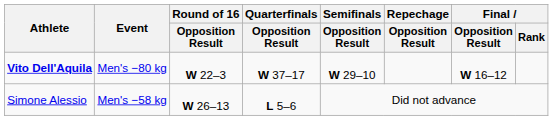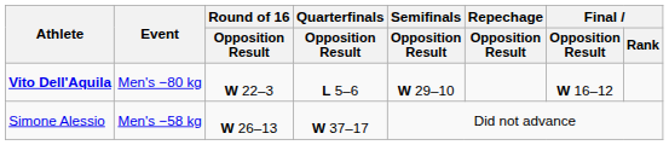Vito Dell'Aquila | Quarterfinals / Opposition Result: W 37–17 -> L 5–6
Simone Alessio | Quarterfinals / Opposition Result: L 5–6 -> W 37–17
